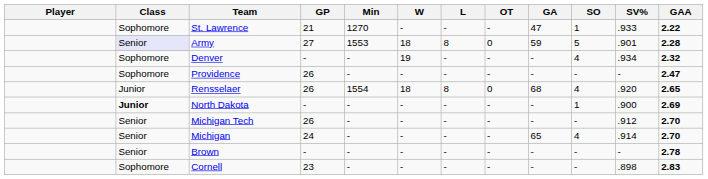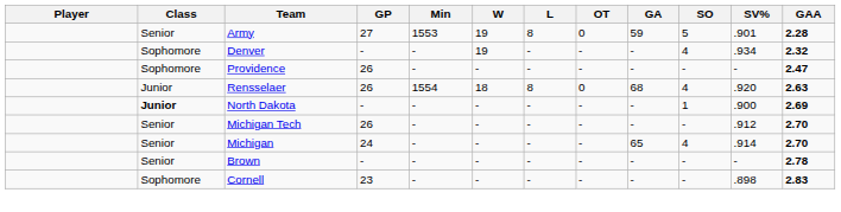- row: Sophomore | St. Lawrence | 21 | 1270 | - | - | - | 47 | 1 | .933 | 2.22
Army | Class: lavender background -> no background
Army | W: 18 -> 19
Rensselaer | GAA: 2.65 -> 2.63
